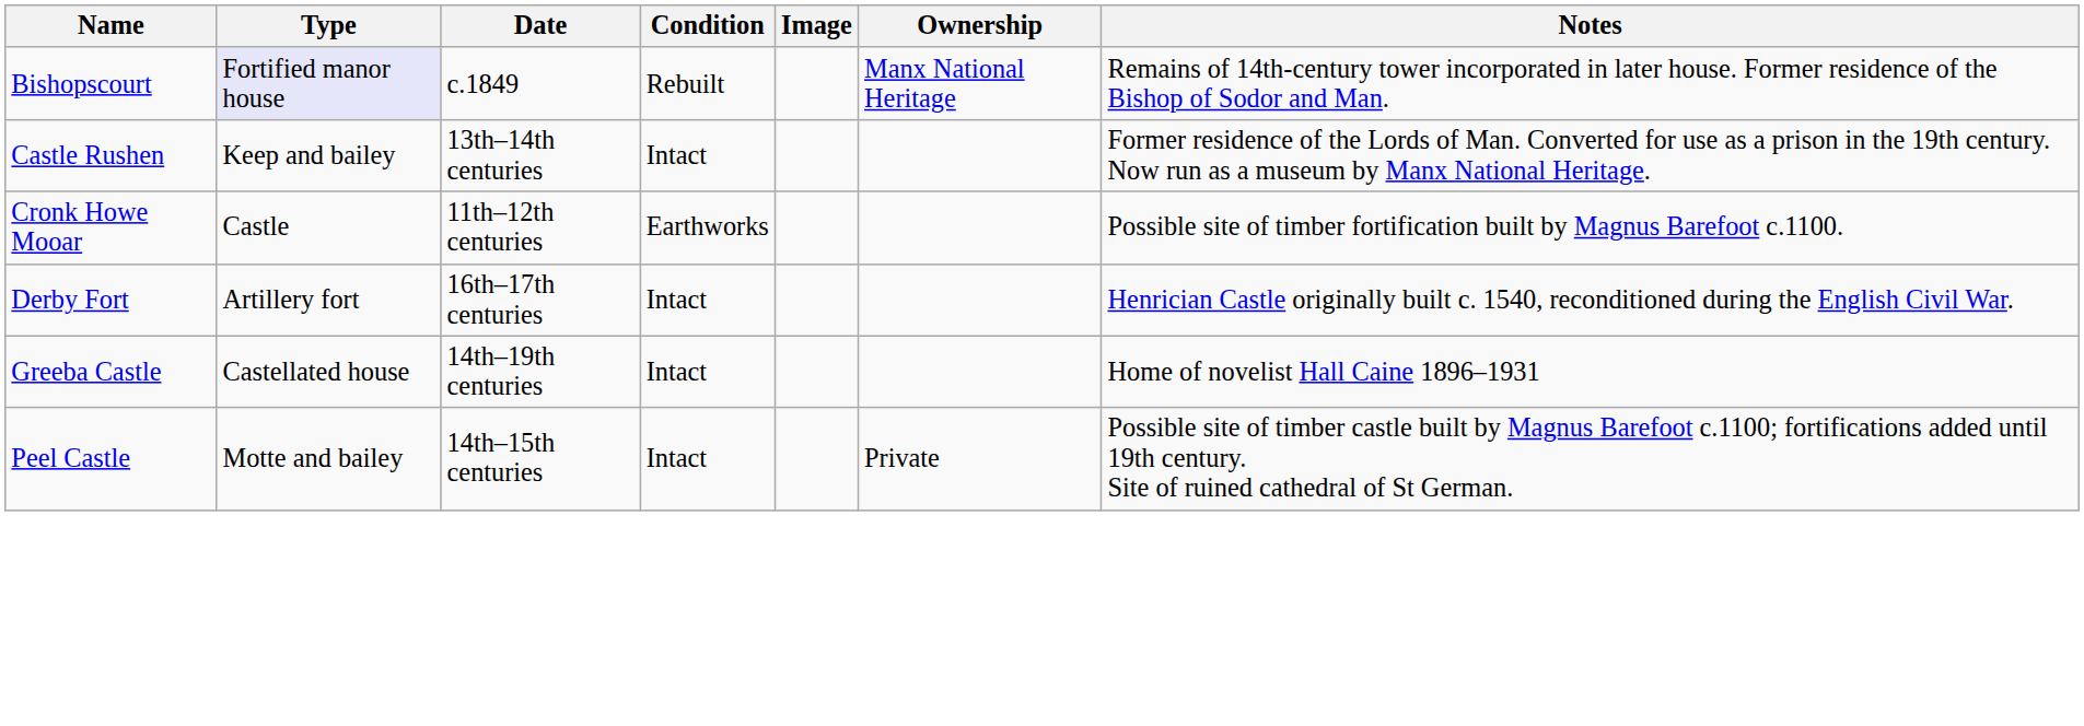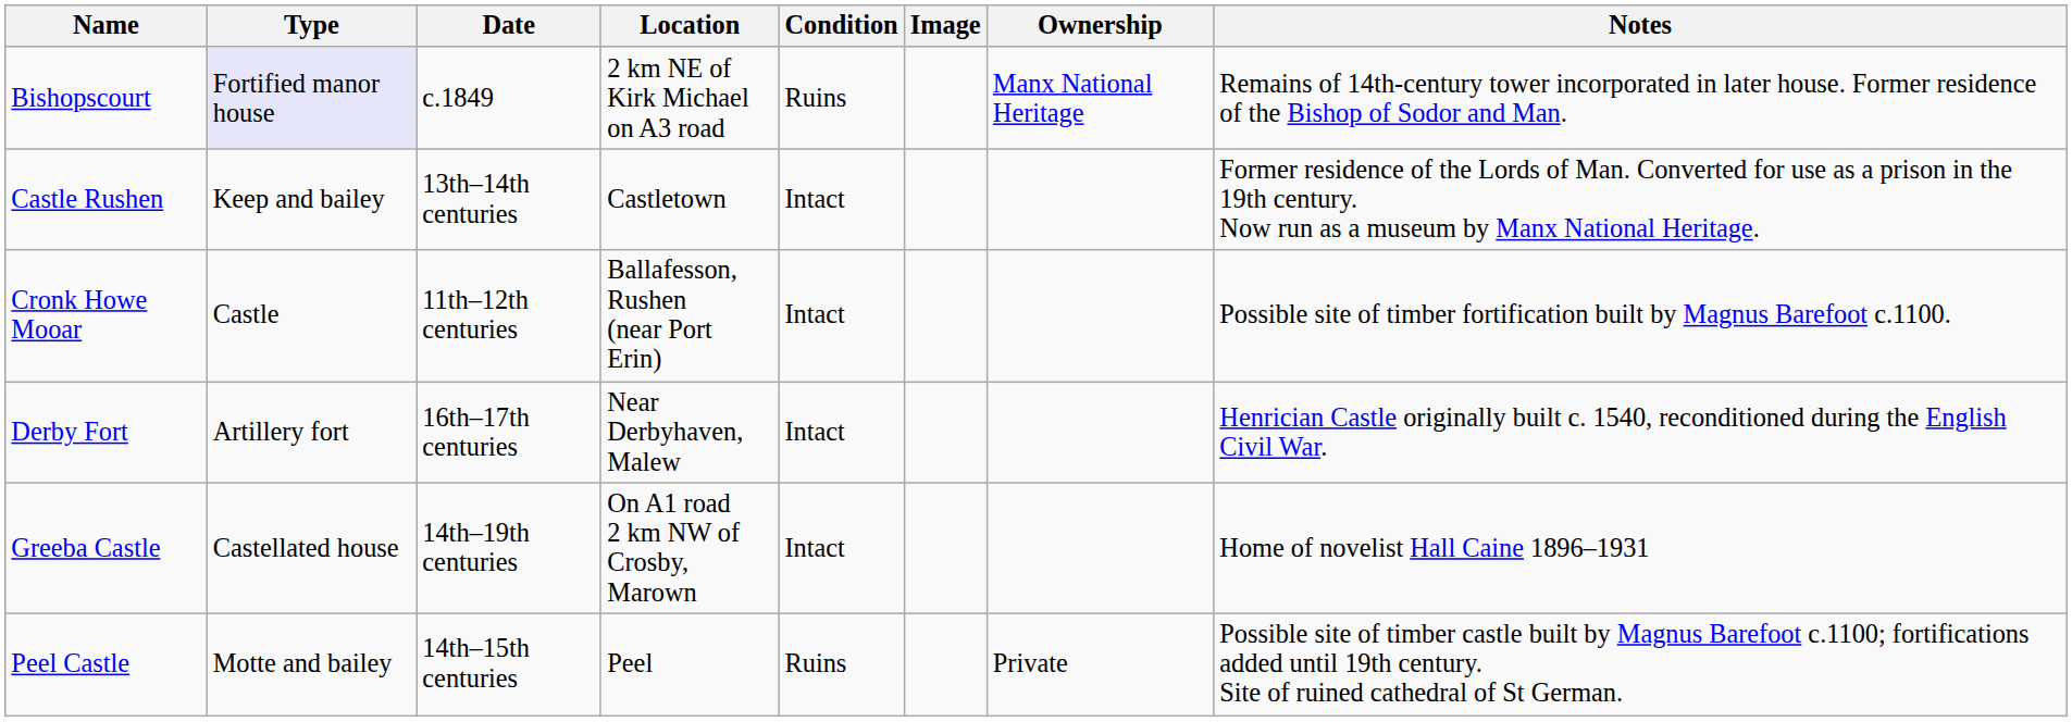+ column: Location | 2 km NE of Kirk Michael on A3 road | Castletown | Ballafesson, Rushen (near Port Erin) | Near Derbyhaven, Malew | On A1 road 2 km NW of Crosby, Marown | Peel
Bishopscourt | Condition: Rebuilt -> Ruins
Cronk Howe Mooar | Condition: Earthworks -> Intact
Peel Castle | Condition: Intact -> Ruins
